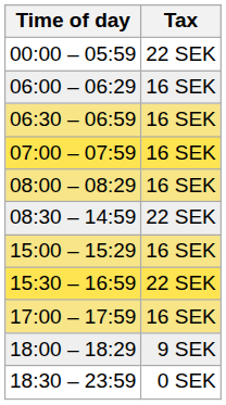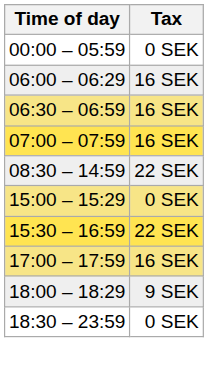00:00 – 05:59 | Tax: 22 SEK -> 0 SEK
- row: 08:00 – 08:29 | 16 SEK
15:00 – 15:29 | Tax: 16 SEK -> 0 SEK
